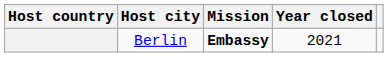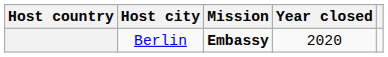Berlin | Year closed: 2021 -> 2020
